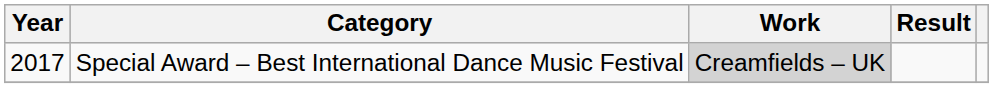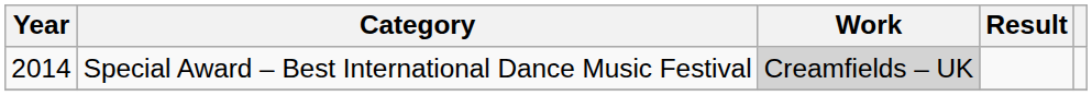Special Award – Best International Dance Music Festival | Year: 2017 -> 2014
